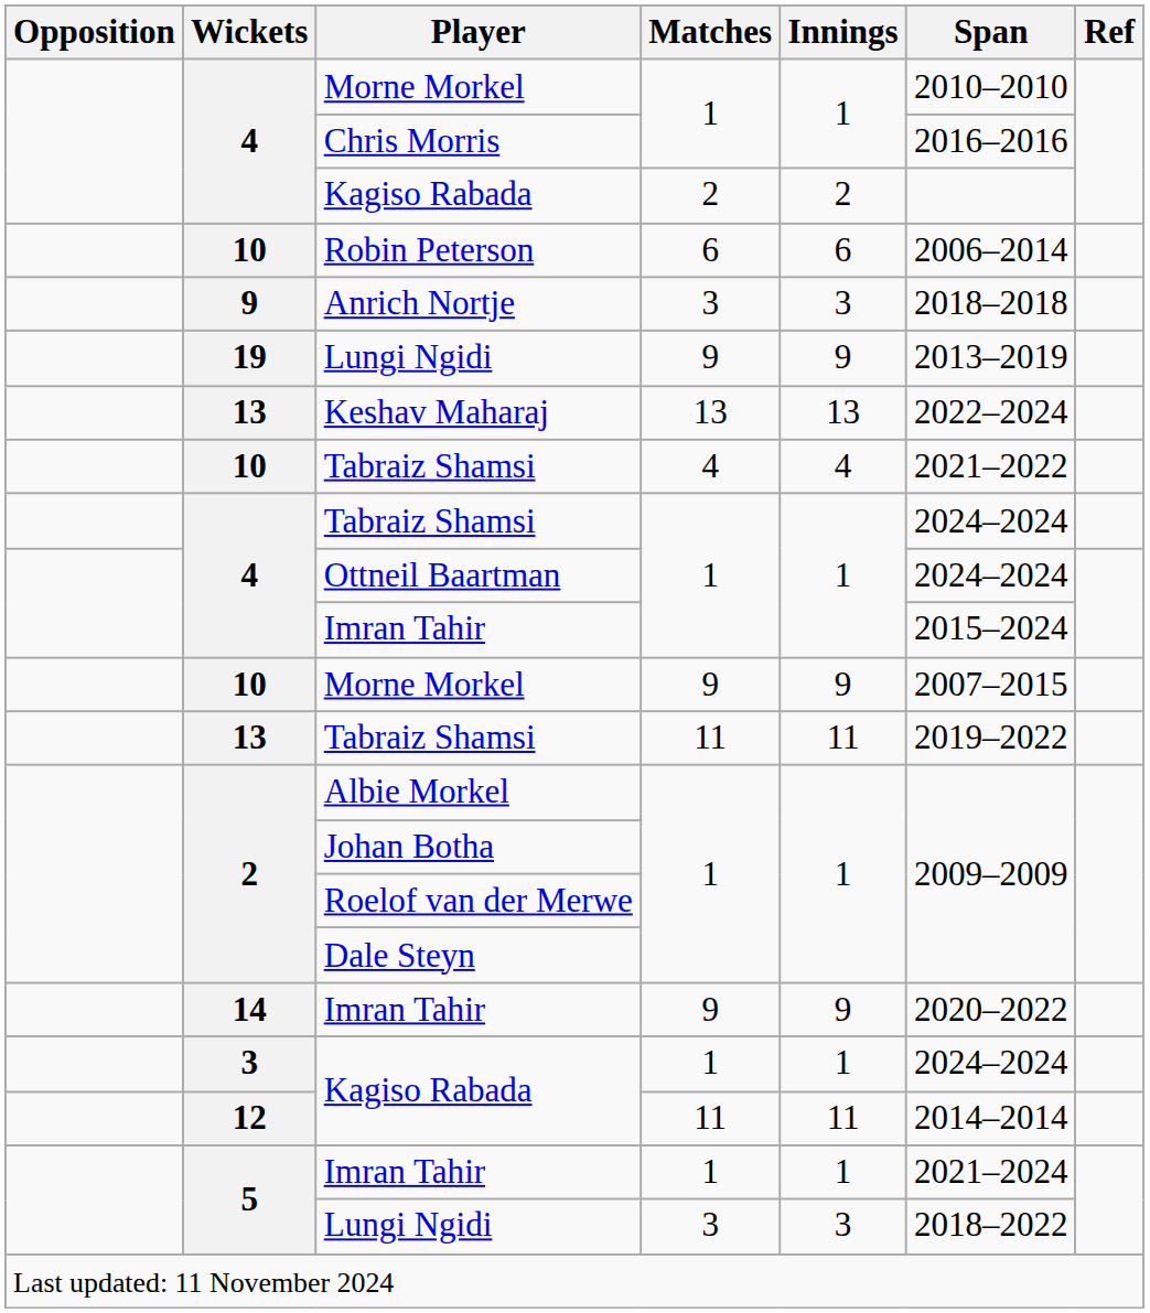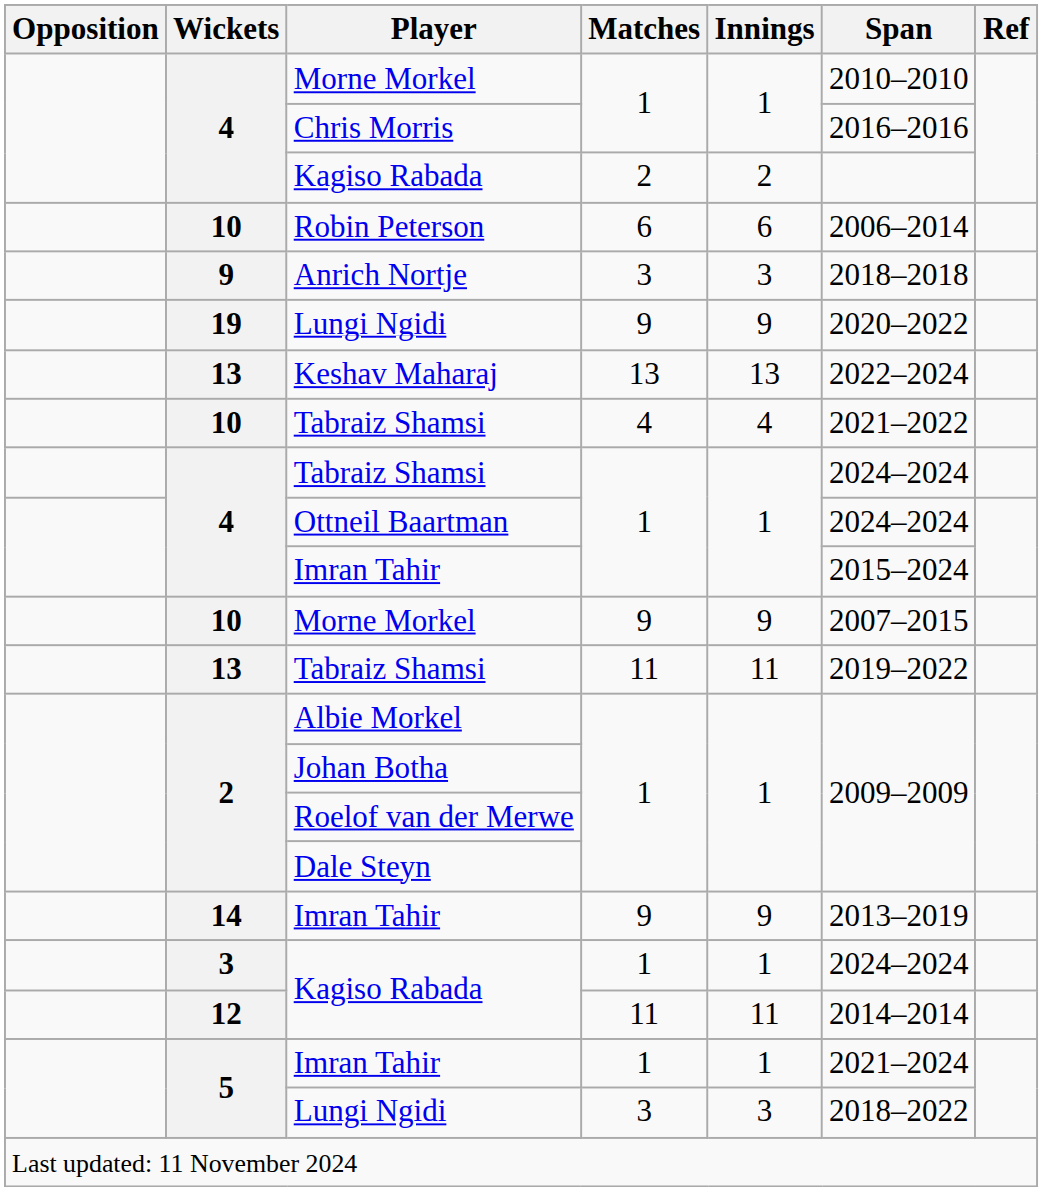19 / Lungi Ngidi | Span: 2013–2019 -> 2020–2022
14 / Imran Tahir | Span: 2020–2022 -> 2013–2019
